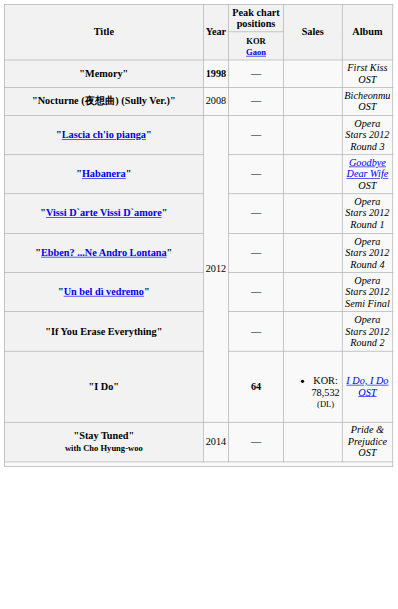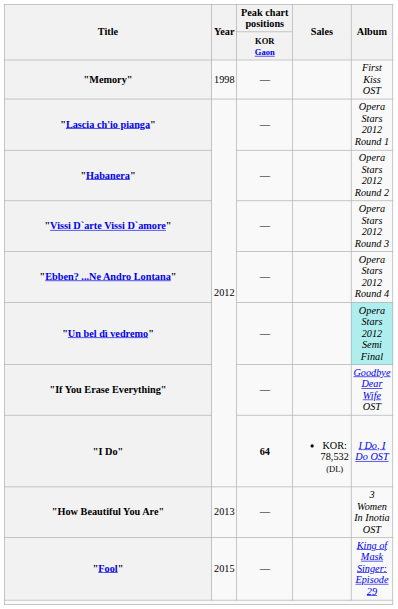"Memory" | Year: bold -> normal
- row: "Nocturne (夜想曲) (Sully Ver.)" | 2008 | — | Bicheonmu OST
"Lascia ch'io pianga" | Album: Opera Stars 2012 Round 3 -> Opera Stars 2012 Round 1
"Habanera" | Album: Goodbye Dear Wife OST -> Opera Stars 2012 Round 2
"Vissi D`arte Vissi D`amore" | Album: Opera Stars 2012 Round 1 -> Opera Stars 2012 Round 3
"Un bel dì vedremo" | Album: no background -> paleturquoise background
"If You Erase Everything" | Album: Opera Stars 2012 Round 2 -> Goodbye Dear Wife OST
+ row: "How Beautiful You Are" | 2013 | — | 3 Women In Inotia OST
- row: "Stay Tuned" with Cho Hyung-woo | 2014 | — | Pride & Prejudice OST
+ row: "Fool" | 2015 | — | King of Mask Singer: Episode 29
